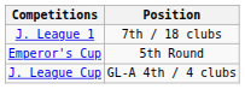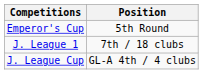rows swapped: J. League 1 <-> Emperor's Cup
